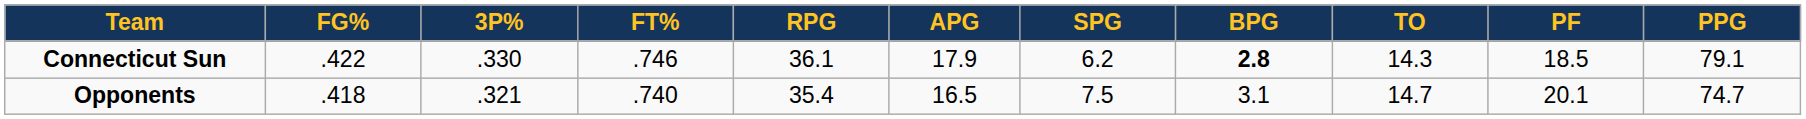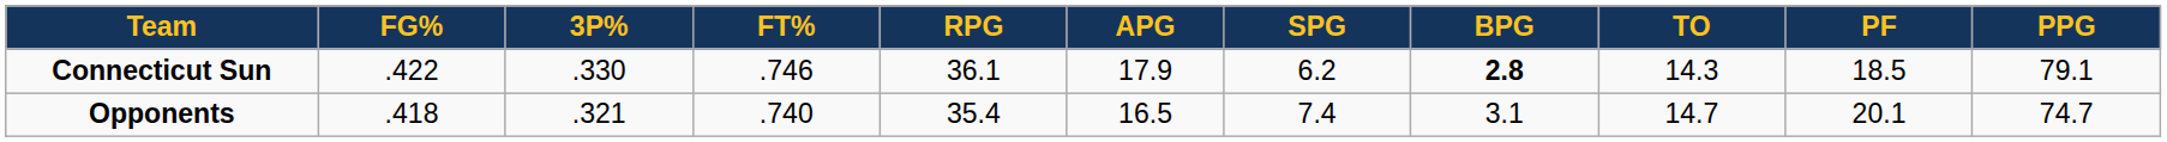Opponents | SPG: 7.5 -> 7.4
